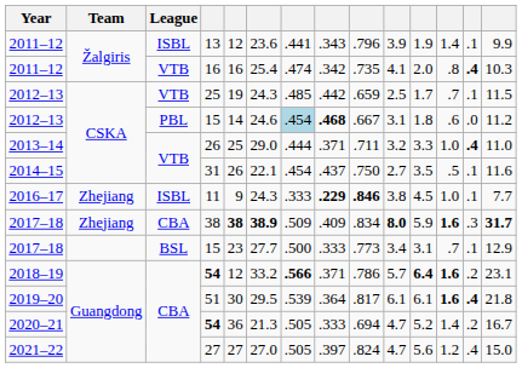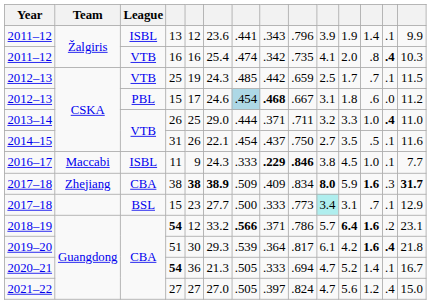2012–13 / 15 | column 5: 14 -> 17
11 | Team: Zhejiang -> Maccabi
2017–18 / 15 | column 10: no background -> paleturquoise background
51 | column 6: 29.5 -> 29.3
51 | column 11: 6.1 -> 4.2
2020–21 / 54 | column 13: .2 -> .1
